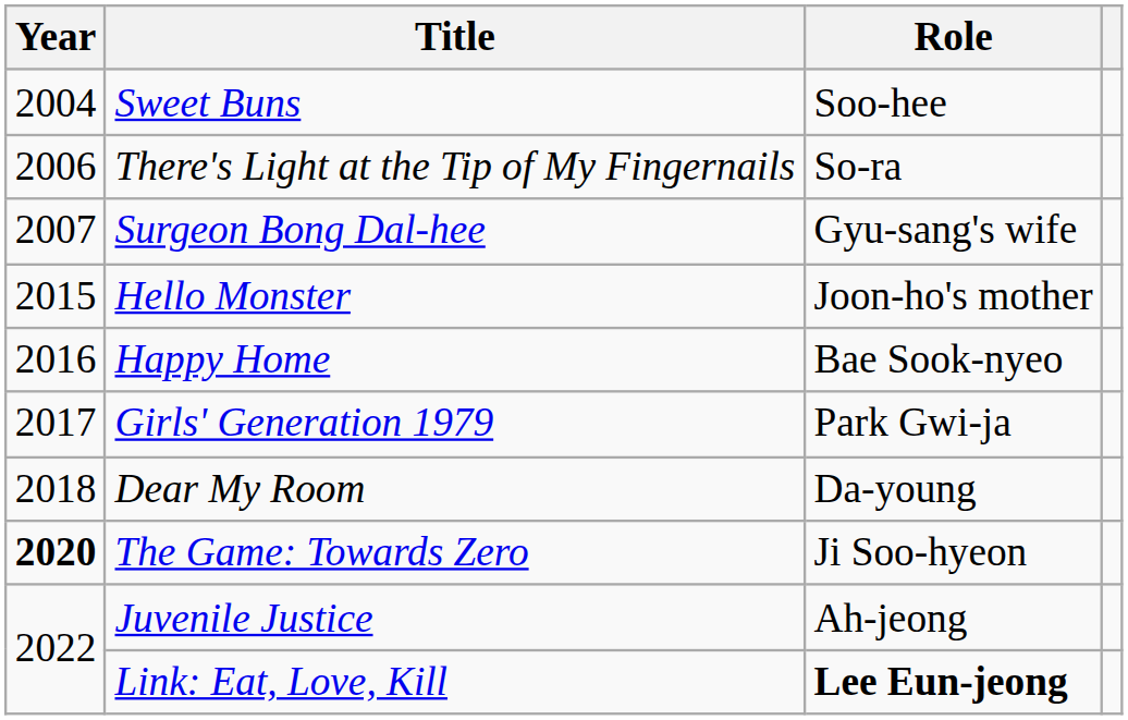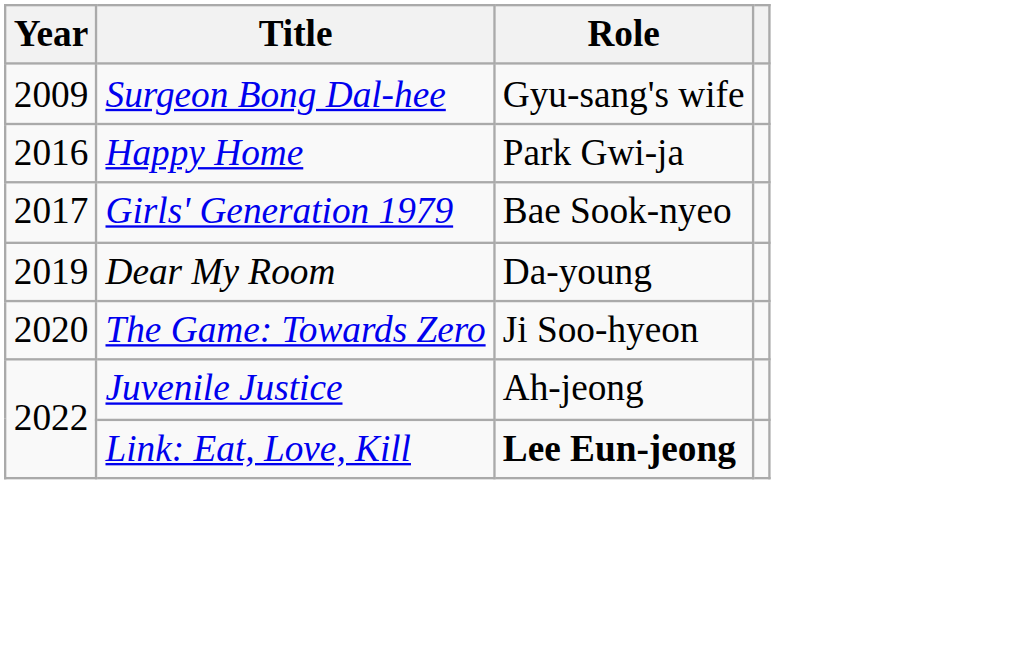- row: 2004 | Sweet Buns | Soo-hee
- row: 2006 | There's Light at the Tip of My Fingernails | So-ra
Surgeon Bong Dal-hee | Year: 2007 -> 2009
- row: 2015 | Hello Monster | Joon-ho's mother
Happy Home | Role: Bae Sook-nyeo -> Park Gwi-ja
Girls' Generation 1979 | Role: Park Gwi-ja -> Bae Sook-nyeo
Dear My Room | Year: 2018 -> 2019
The Game: Towards Zero | Year: bold -> normal
